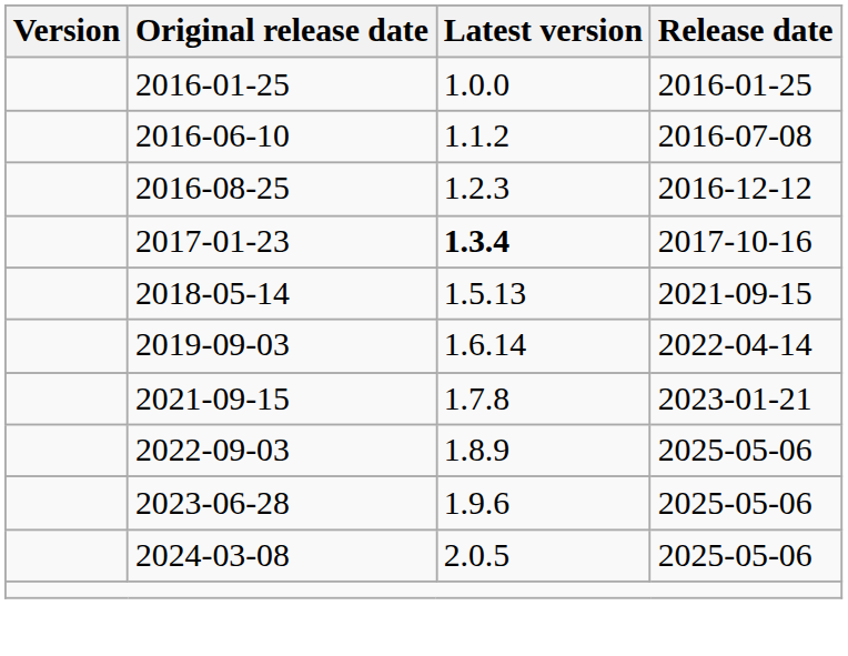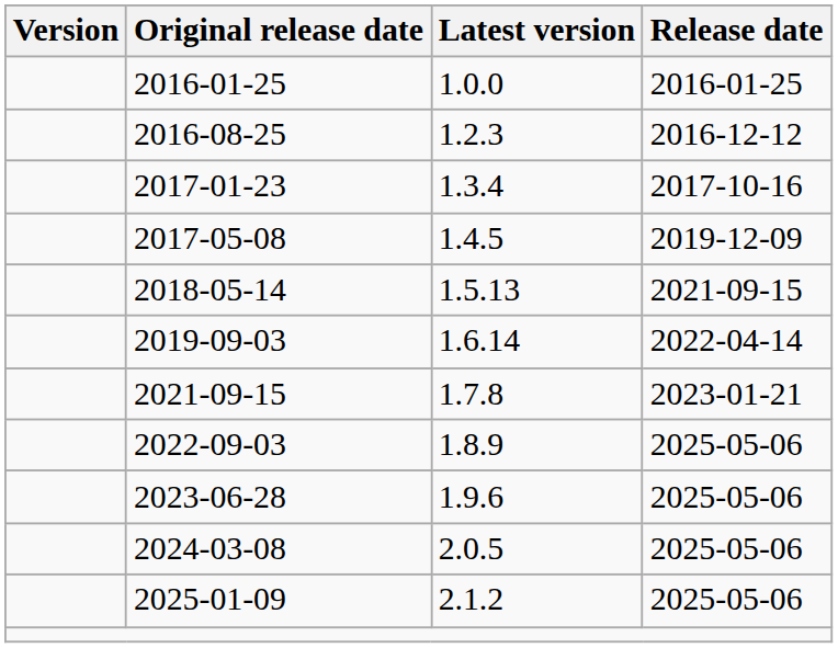- row: 2016-06-10 | 1.1.2 | 2016-07-08
2017-01-23 | Latest version: bold -> normal
+ row: 2017-05-08 | 1.4.5 | 2019-12-09
+ row: 2025-01-09 | 2.1.2 | 2025-05-06
